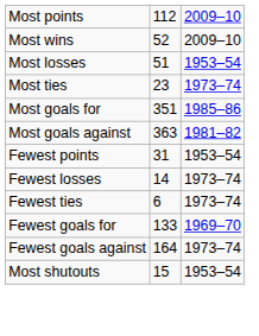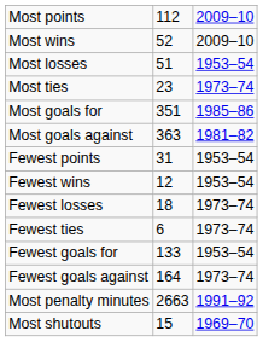+ row: Fewest wins | 12 | 1953–54
Fewest losses | column 2: 14 -> 18
Fewest goals for | column 3: 1969–70 -> 1953–54
+ row: Most penalty minutes | 2663 | 1991–92
Most shutouts | column 3: 1953–54 -> 1969–70
